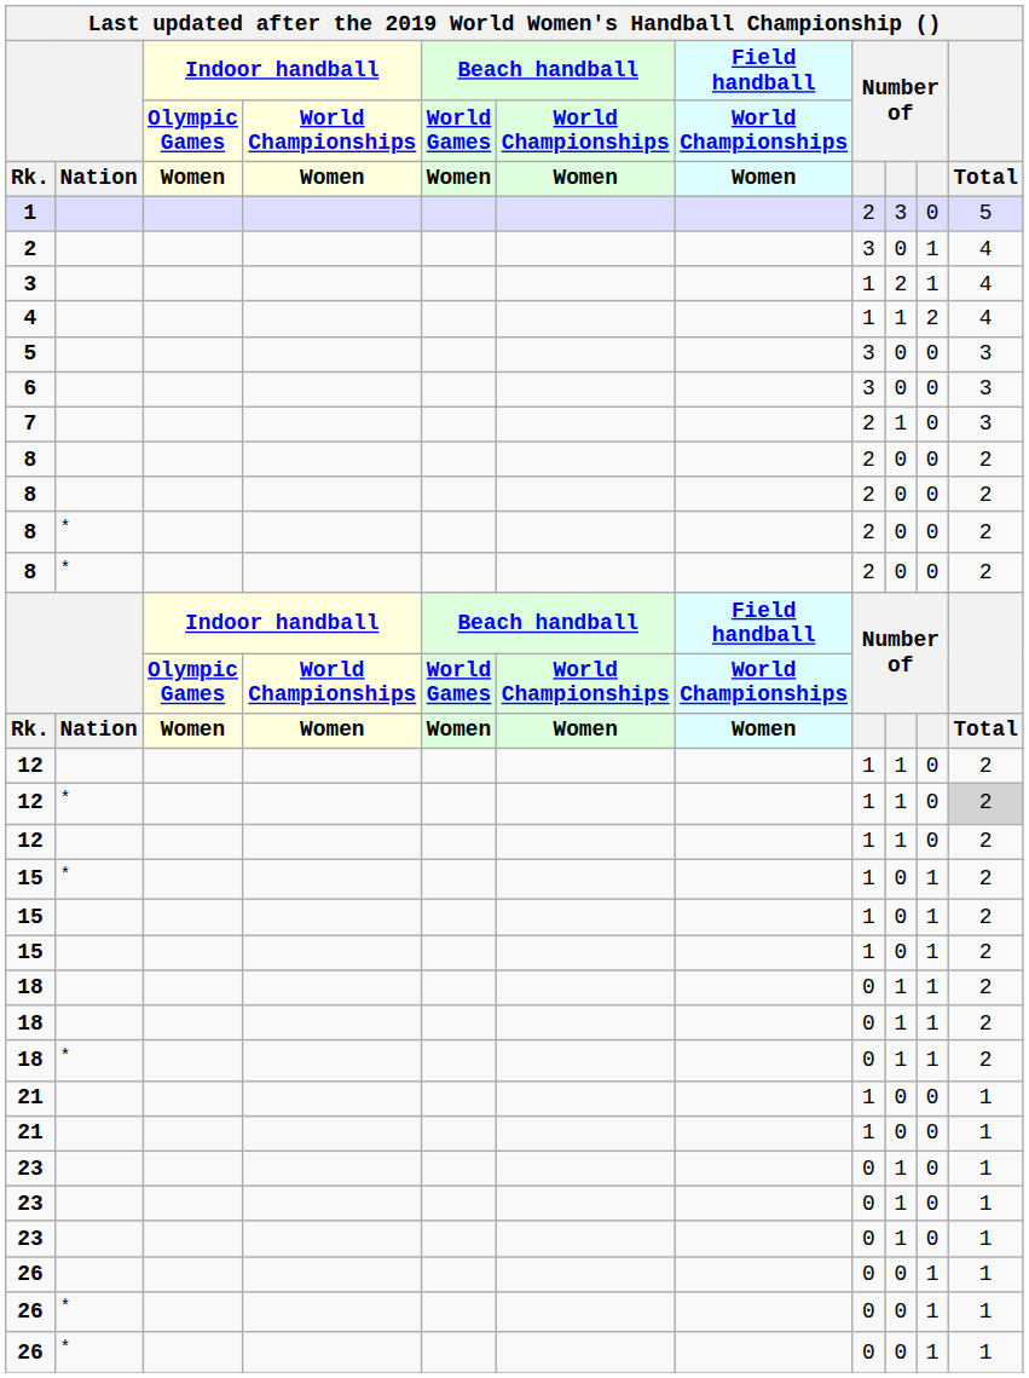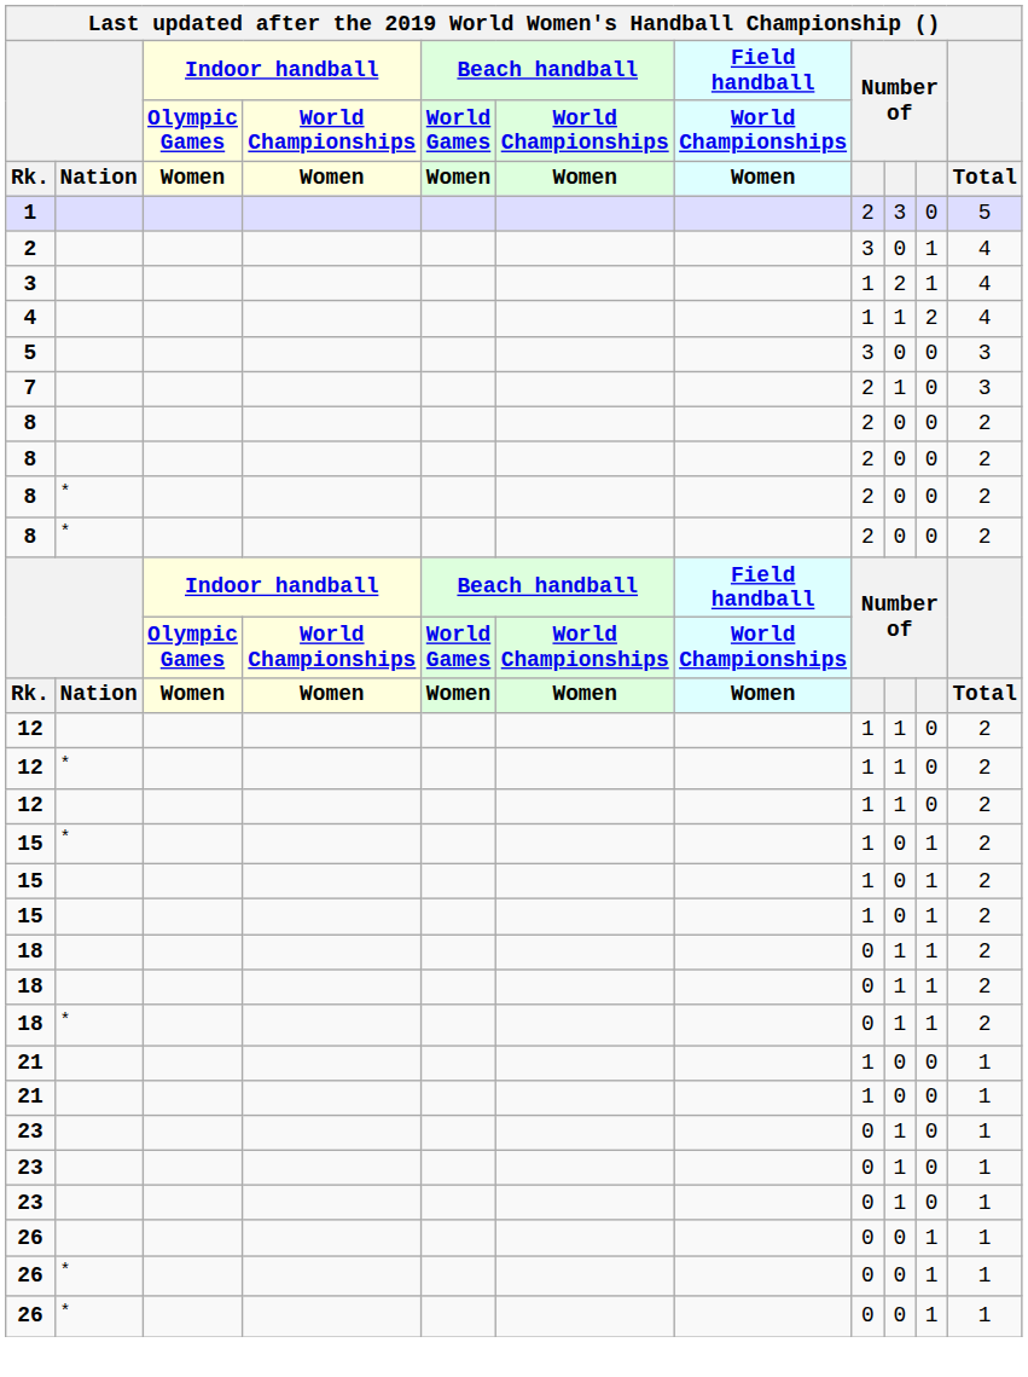- row: 6 | 3 | 0 | 0 | 3
12 / * | Total: lightgrey background -> no background
